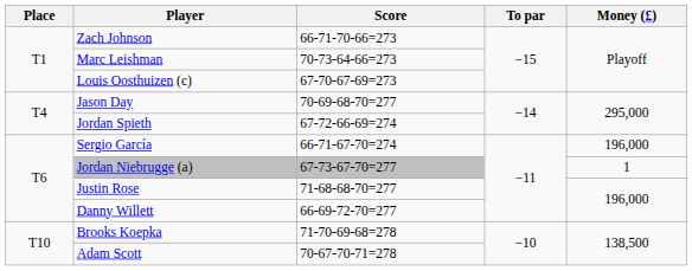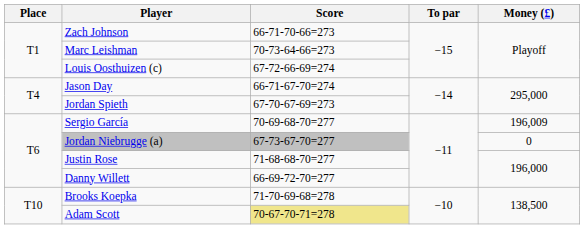Louis Oosthuizen (c) | Score: 67-70-67-69=273 -> 67-72-66-69=274
Jason Day | Score: 70-69-68-70=277 -> 66-71-67-70=274
Jordan Spieth | Score: 67-72-66-69=274 -> 67-70-67-69=273
Sergio García | Score: 66-71-67-70=274 -> 70-69-68-70=277
Sergio García | Money (£): 196,000 -> 196,009
Jordan Niebrugge (a) | Money (£): 1 -> 0
Adam Scott | Score: no background -> khaki background
